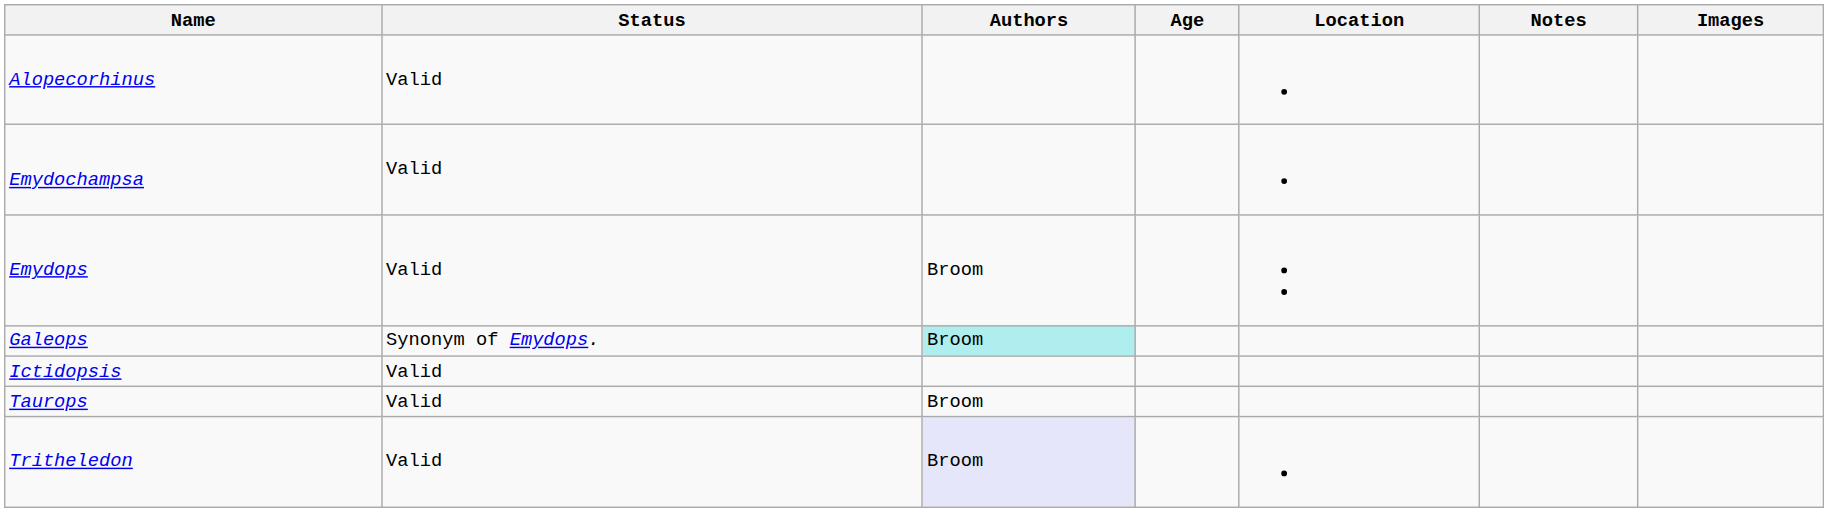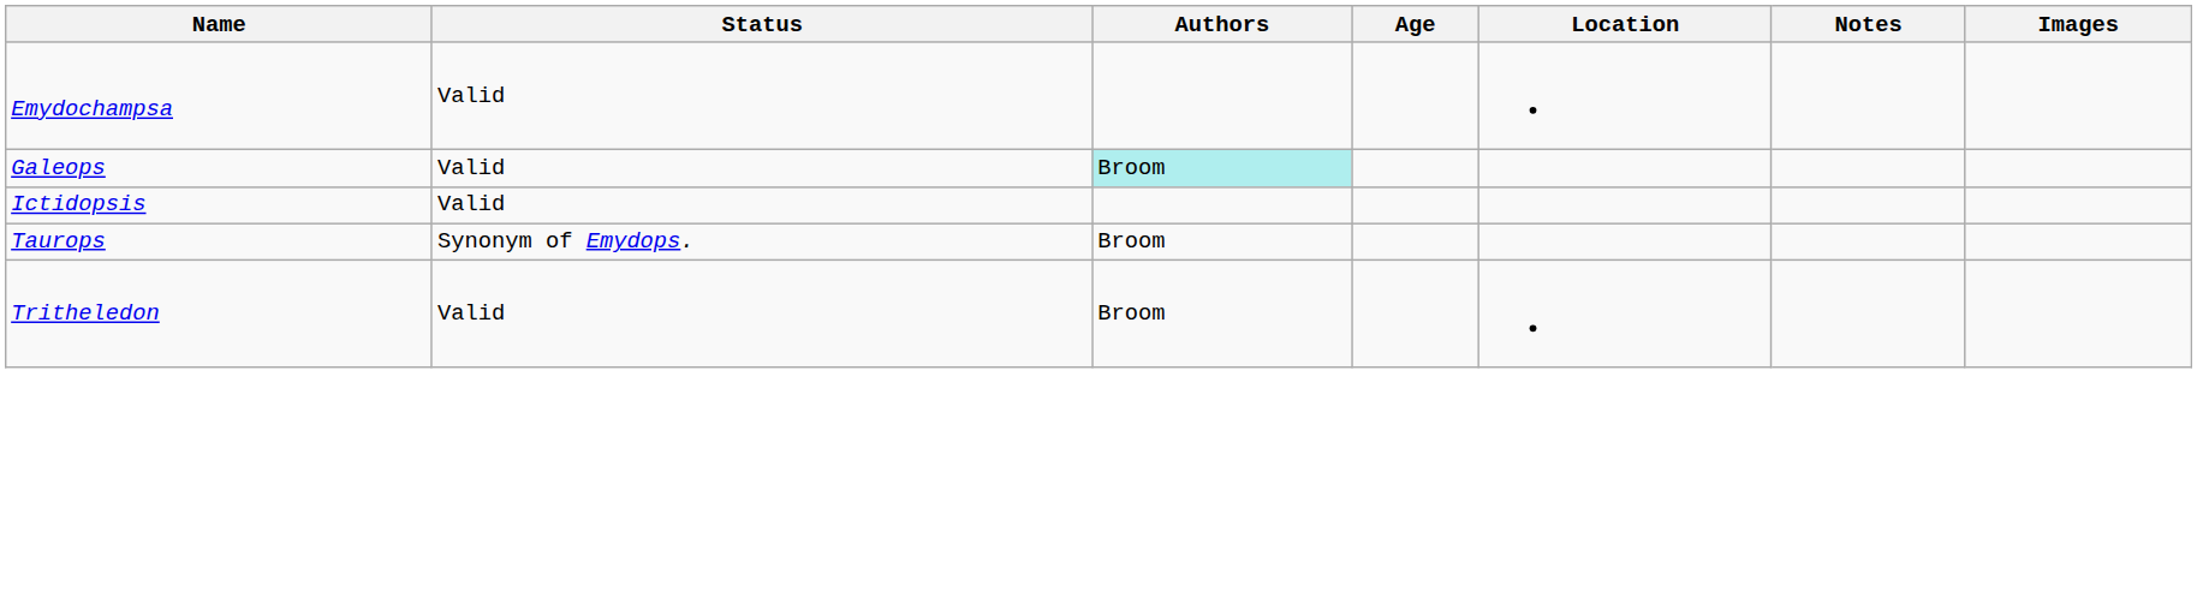- row: Alopecorhinus | Valid
- row: Emydops | Valid | Broom
Galeops | Status: Synonym of Emydops. -> Valid
Taurops | Status: Valid -> Synonym of Emydops.
Tritheledon | Authors: lavender background -> no background
